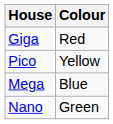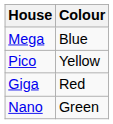rows swapped: Mega <-> Giga
